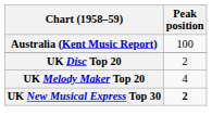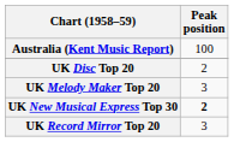UK Melody Maker Top 20 | Peak position: 4 -> 3
+ row: UK Record Mirror Top 20 | 3
